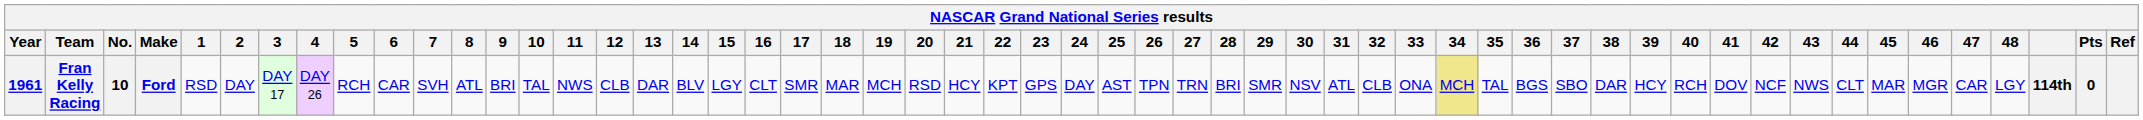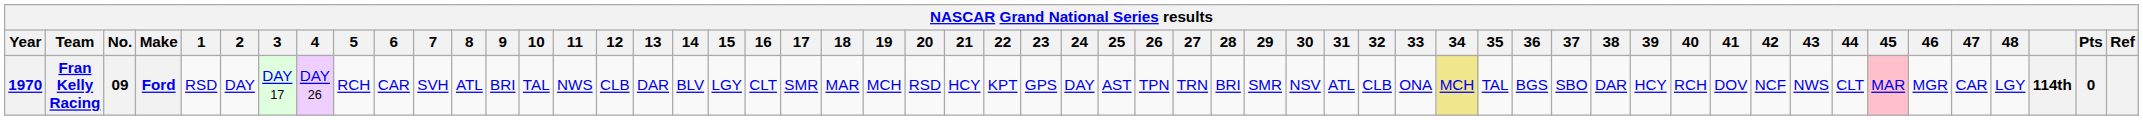Fran Kelly Racing | Year: 1961 -> 1970
Fran Kelly Racing | No.: 10 -> 09
Fran Kelly Racing | 45: no background -> pink background
